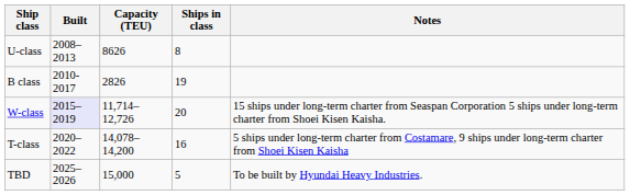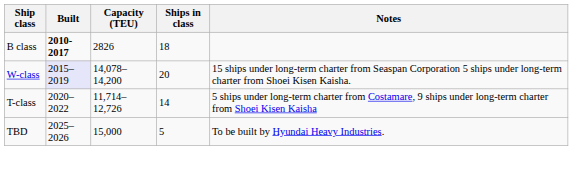- row: U-class | 2008–2013 | 8626 | 8
B class | Built: normal -> bold
B class | Ships in class: 19 -> 18
W-class | Capacity (TEU): 11,714–12,726 -> 14,078–14,200
T-class | Capacity (TEU): 14,078–14,200 -> 11,714–12,726
T-class | Ships in class: 16 -> 14
